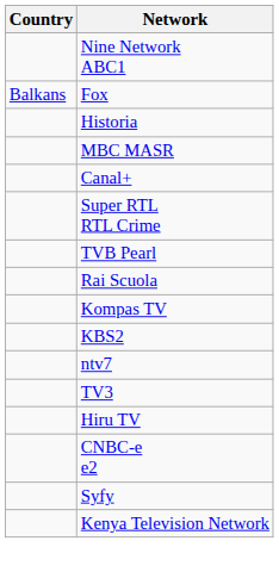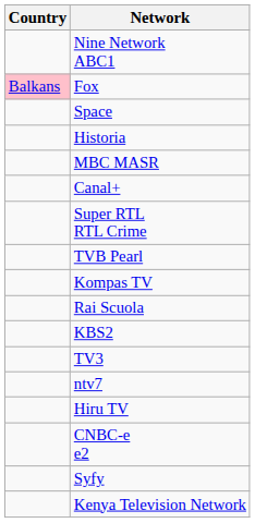Fox | Country: no background -> pink background
+ row: Space
rows swapped: Kompas TV <-> Rai Scuola
rows swapped: ntv7 <-> TV3
